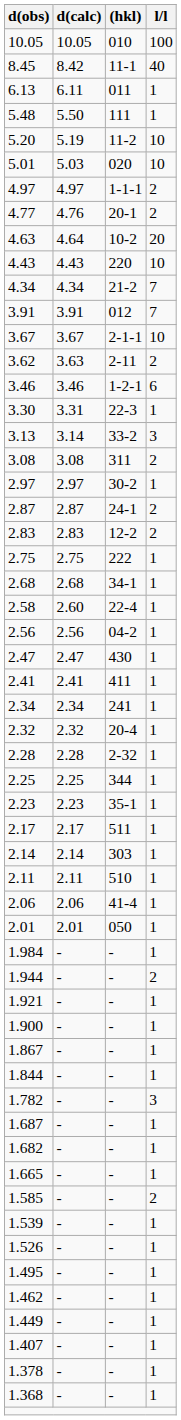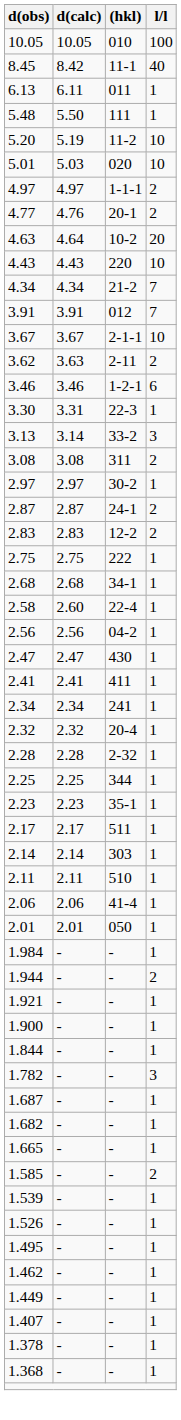- row: 1.867 | - | - | 1
